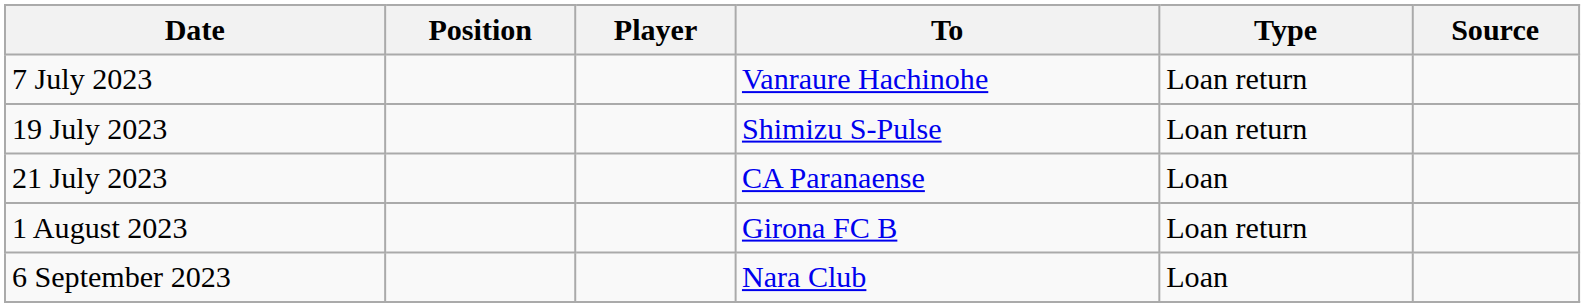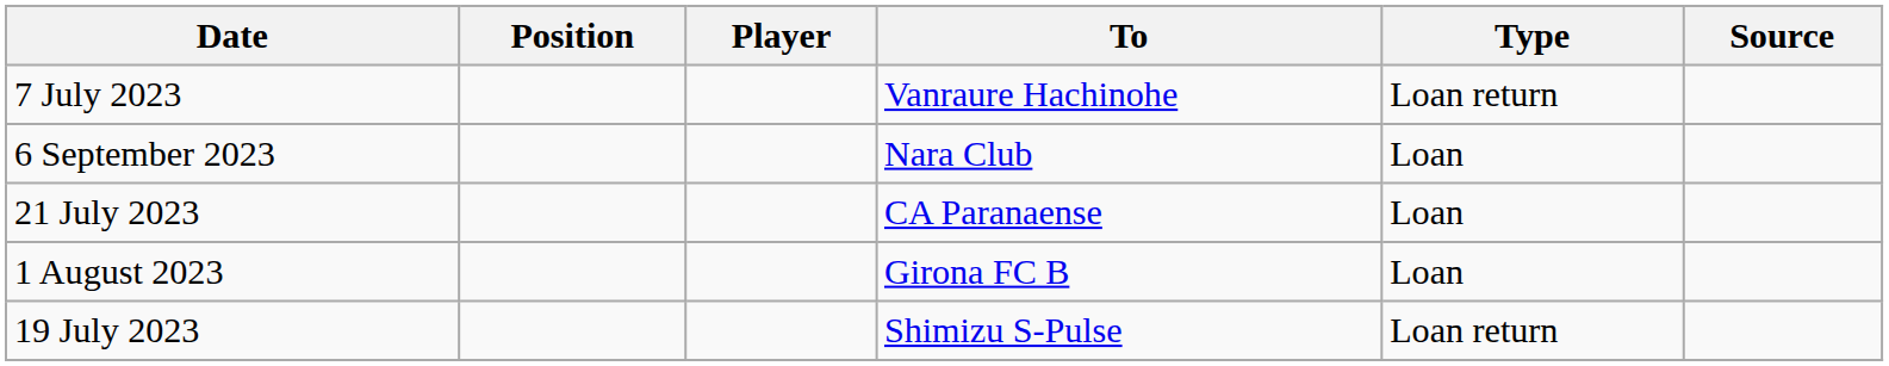rows swapped: 19 July 2023 <-> 6 September 2023
1 August 2023 | Type: Loan return -> Loan
